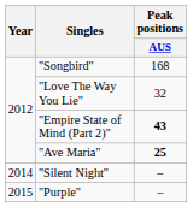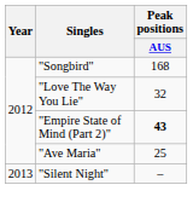"Ave Maria" | Peak positions / AUS: bold -> normal
"Silent Night" | Year: 2014 -> 2013
- row: 2015 | "Purple" | –
